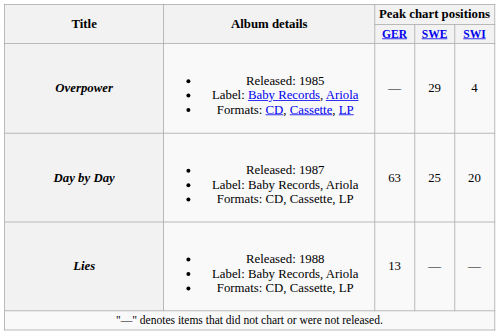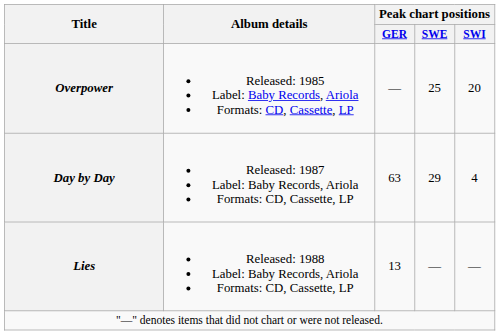Overpower | Peak chart positions / SWE: 29 -> 25
Overpower | Peak chart positions / SWI: 4 -> 20
Day by Day | Peak chart positions / SWE: 25 -> 29
Day by Day | Peak chart positions / SWI: 20 -> 4
